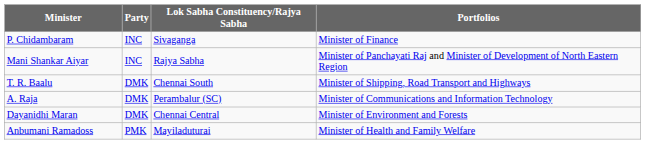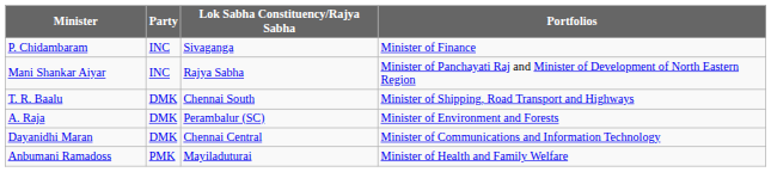A. Raja | Portfolios: Minister of Communications and Information Technology -> Minister of Environment and Forests
Dayanidhi Maran | Portfolios: Minister of Environment and Forests -> Minister of Communications and Information Technology
